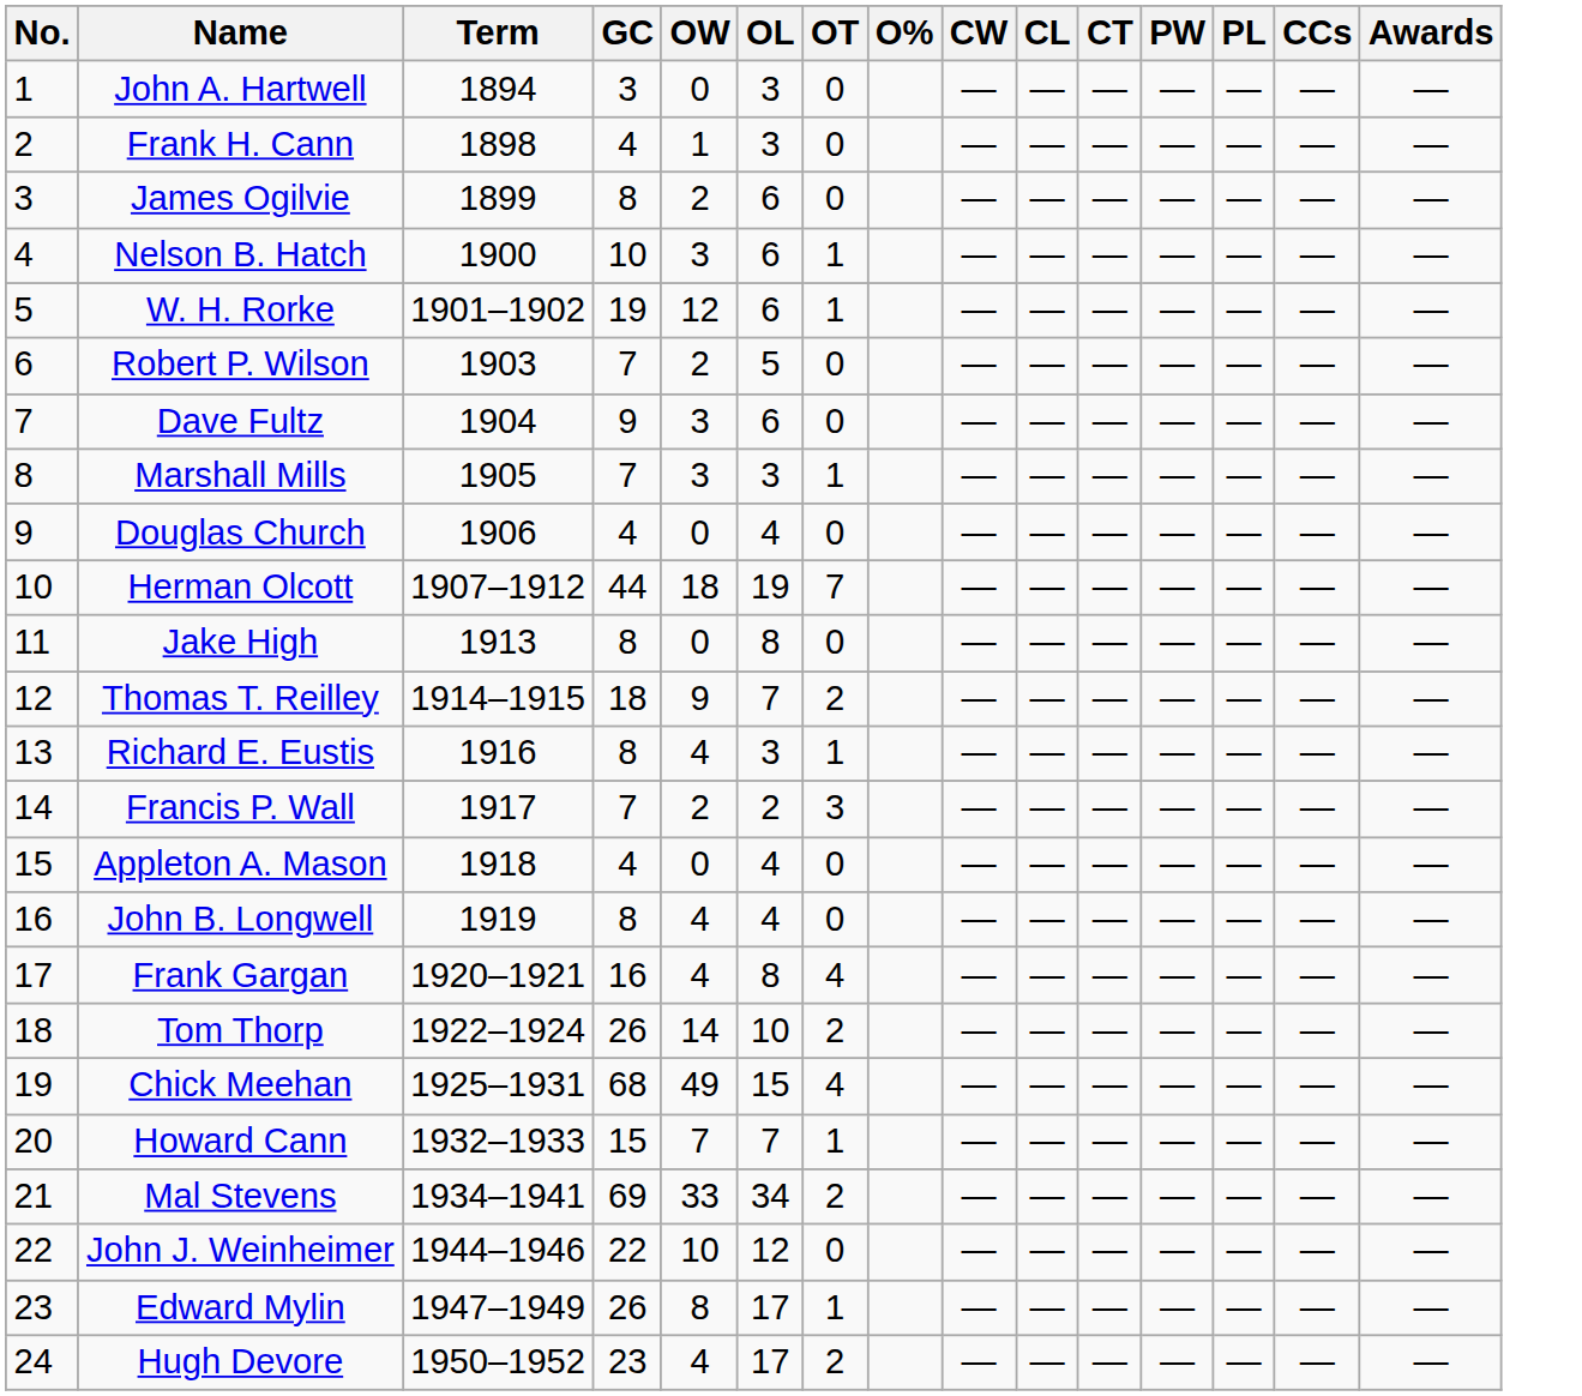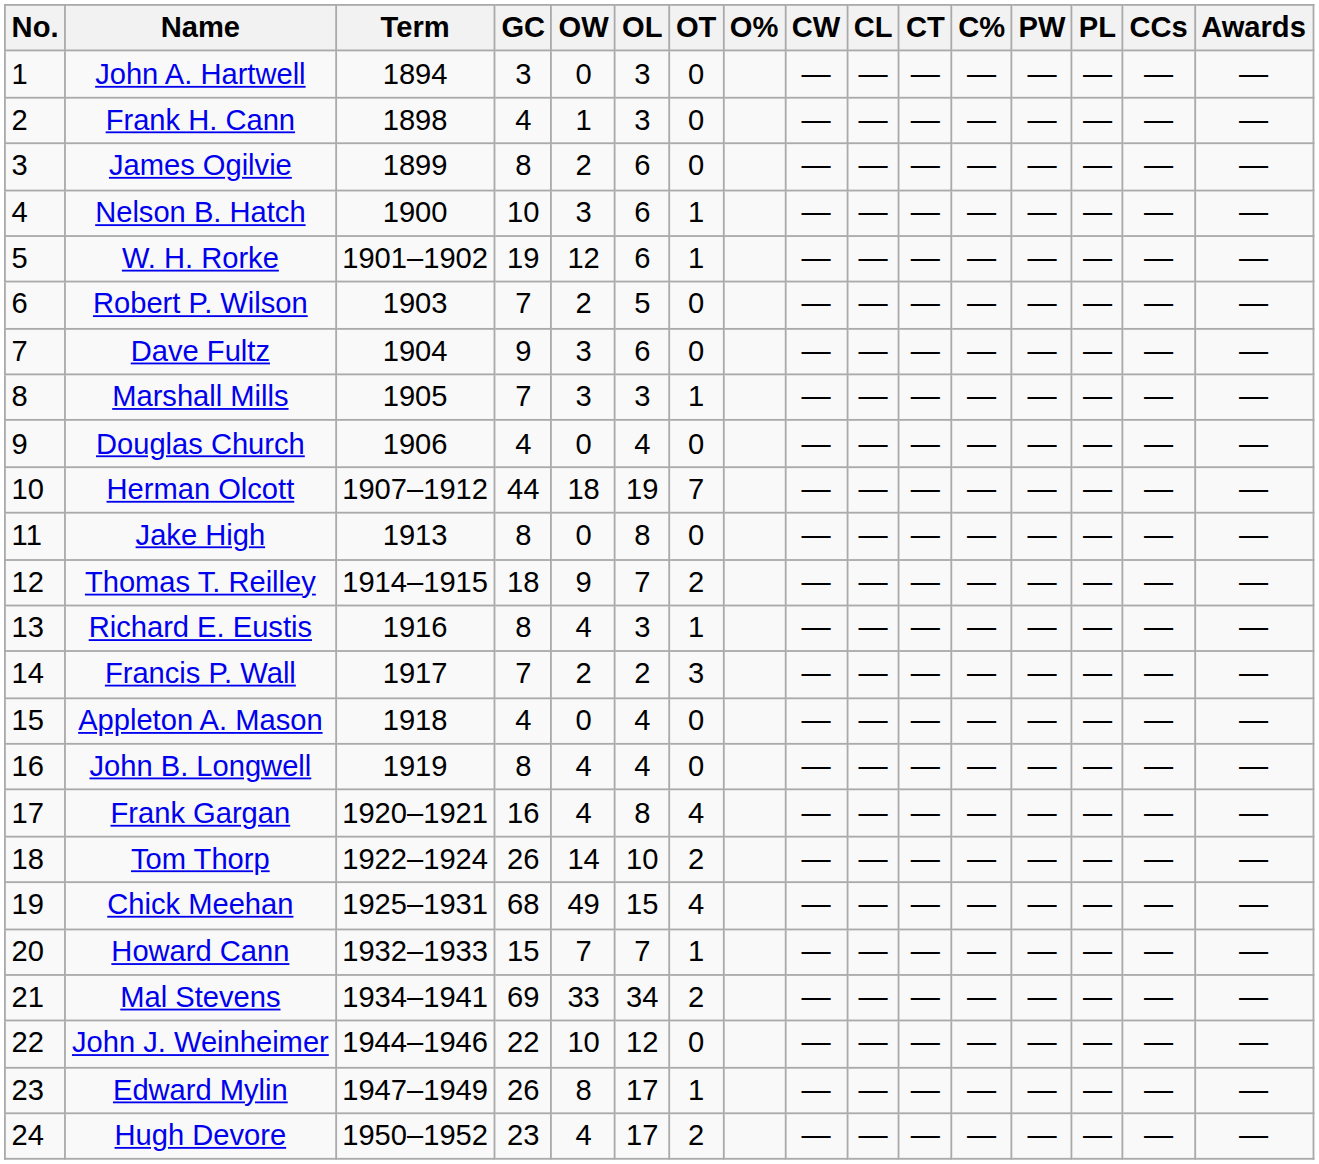+ column: C% | — | — | — | — | — | — | — | — | — | — | — | — | — | — | — | — | — | — | — | — | — | — | — | —
